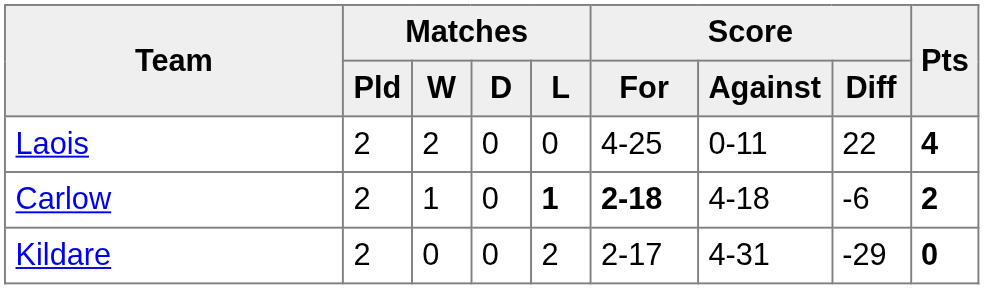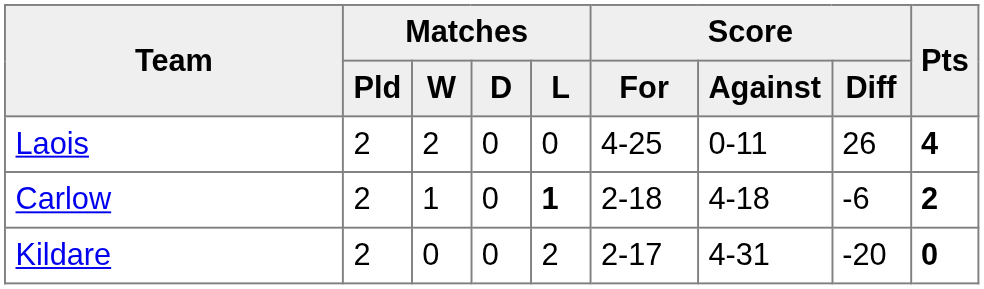Laois | Score / Diff: 22 -> 26
Carlow | Score / For: bold -> normal
Kildare | Score / Diff: -29 -> -20
